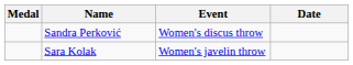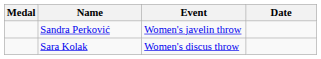Sandra Perković | Event: Women's discus throw -> Women's javelin throw
Sara Kolak | Event: Women's javelin throw -> Women's discus throw
